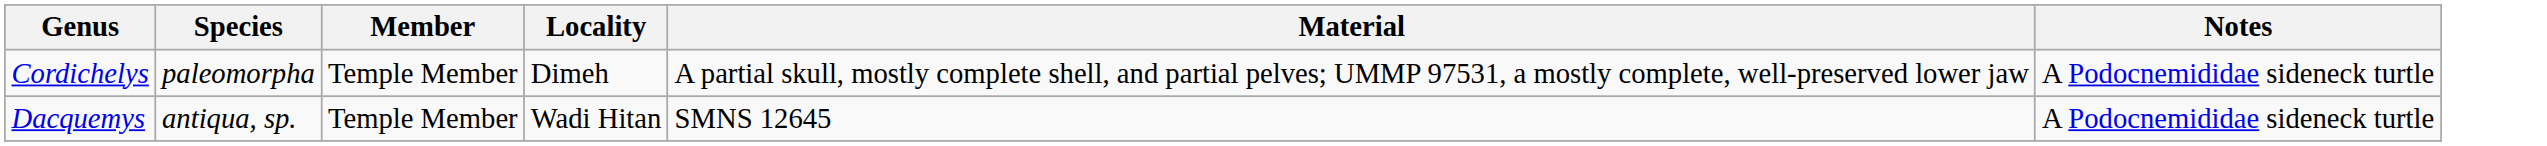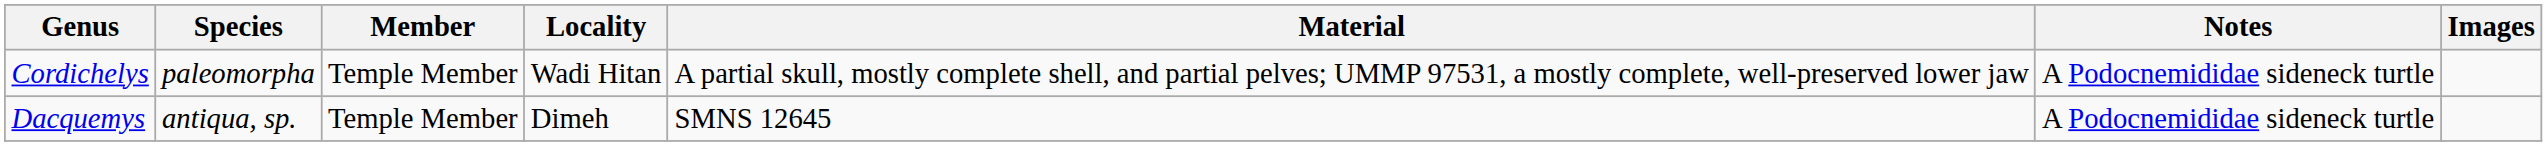+ column: Images
Cordichelys | Locality: Dimeh -> Wadi Hitan
Dacquemys | Locality: Wadi Hitan -> Dimeh
